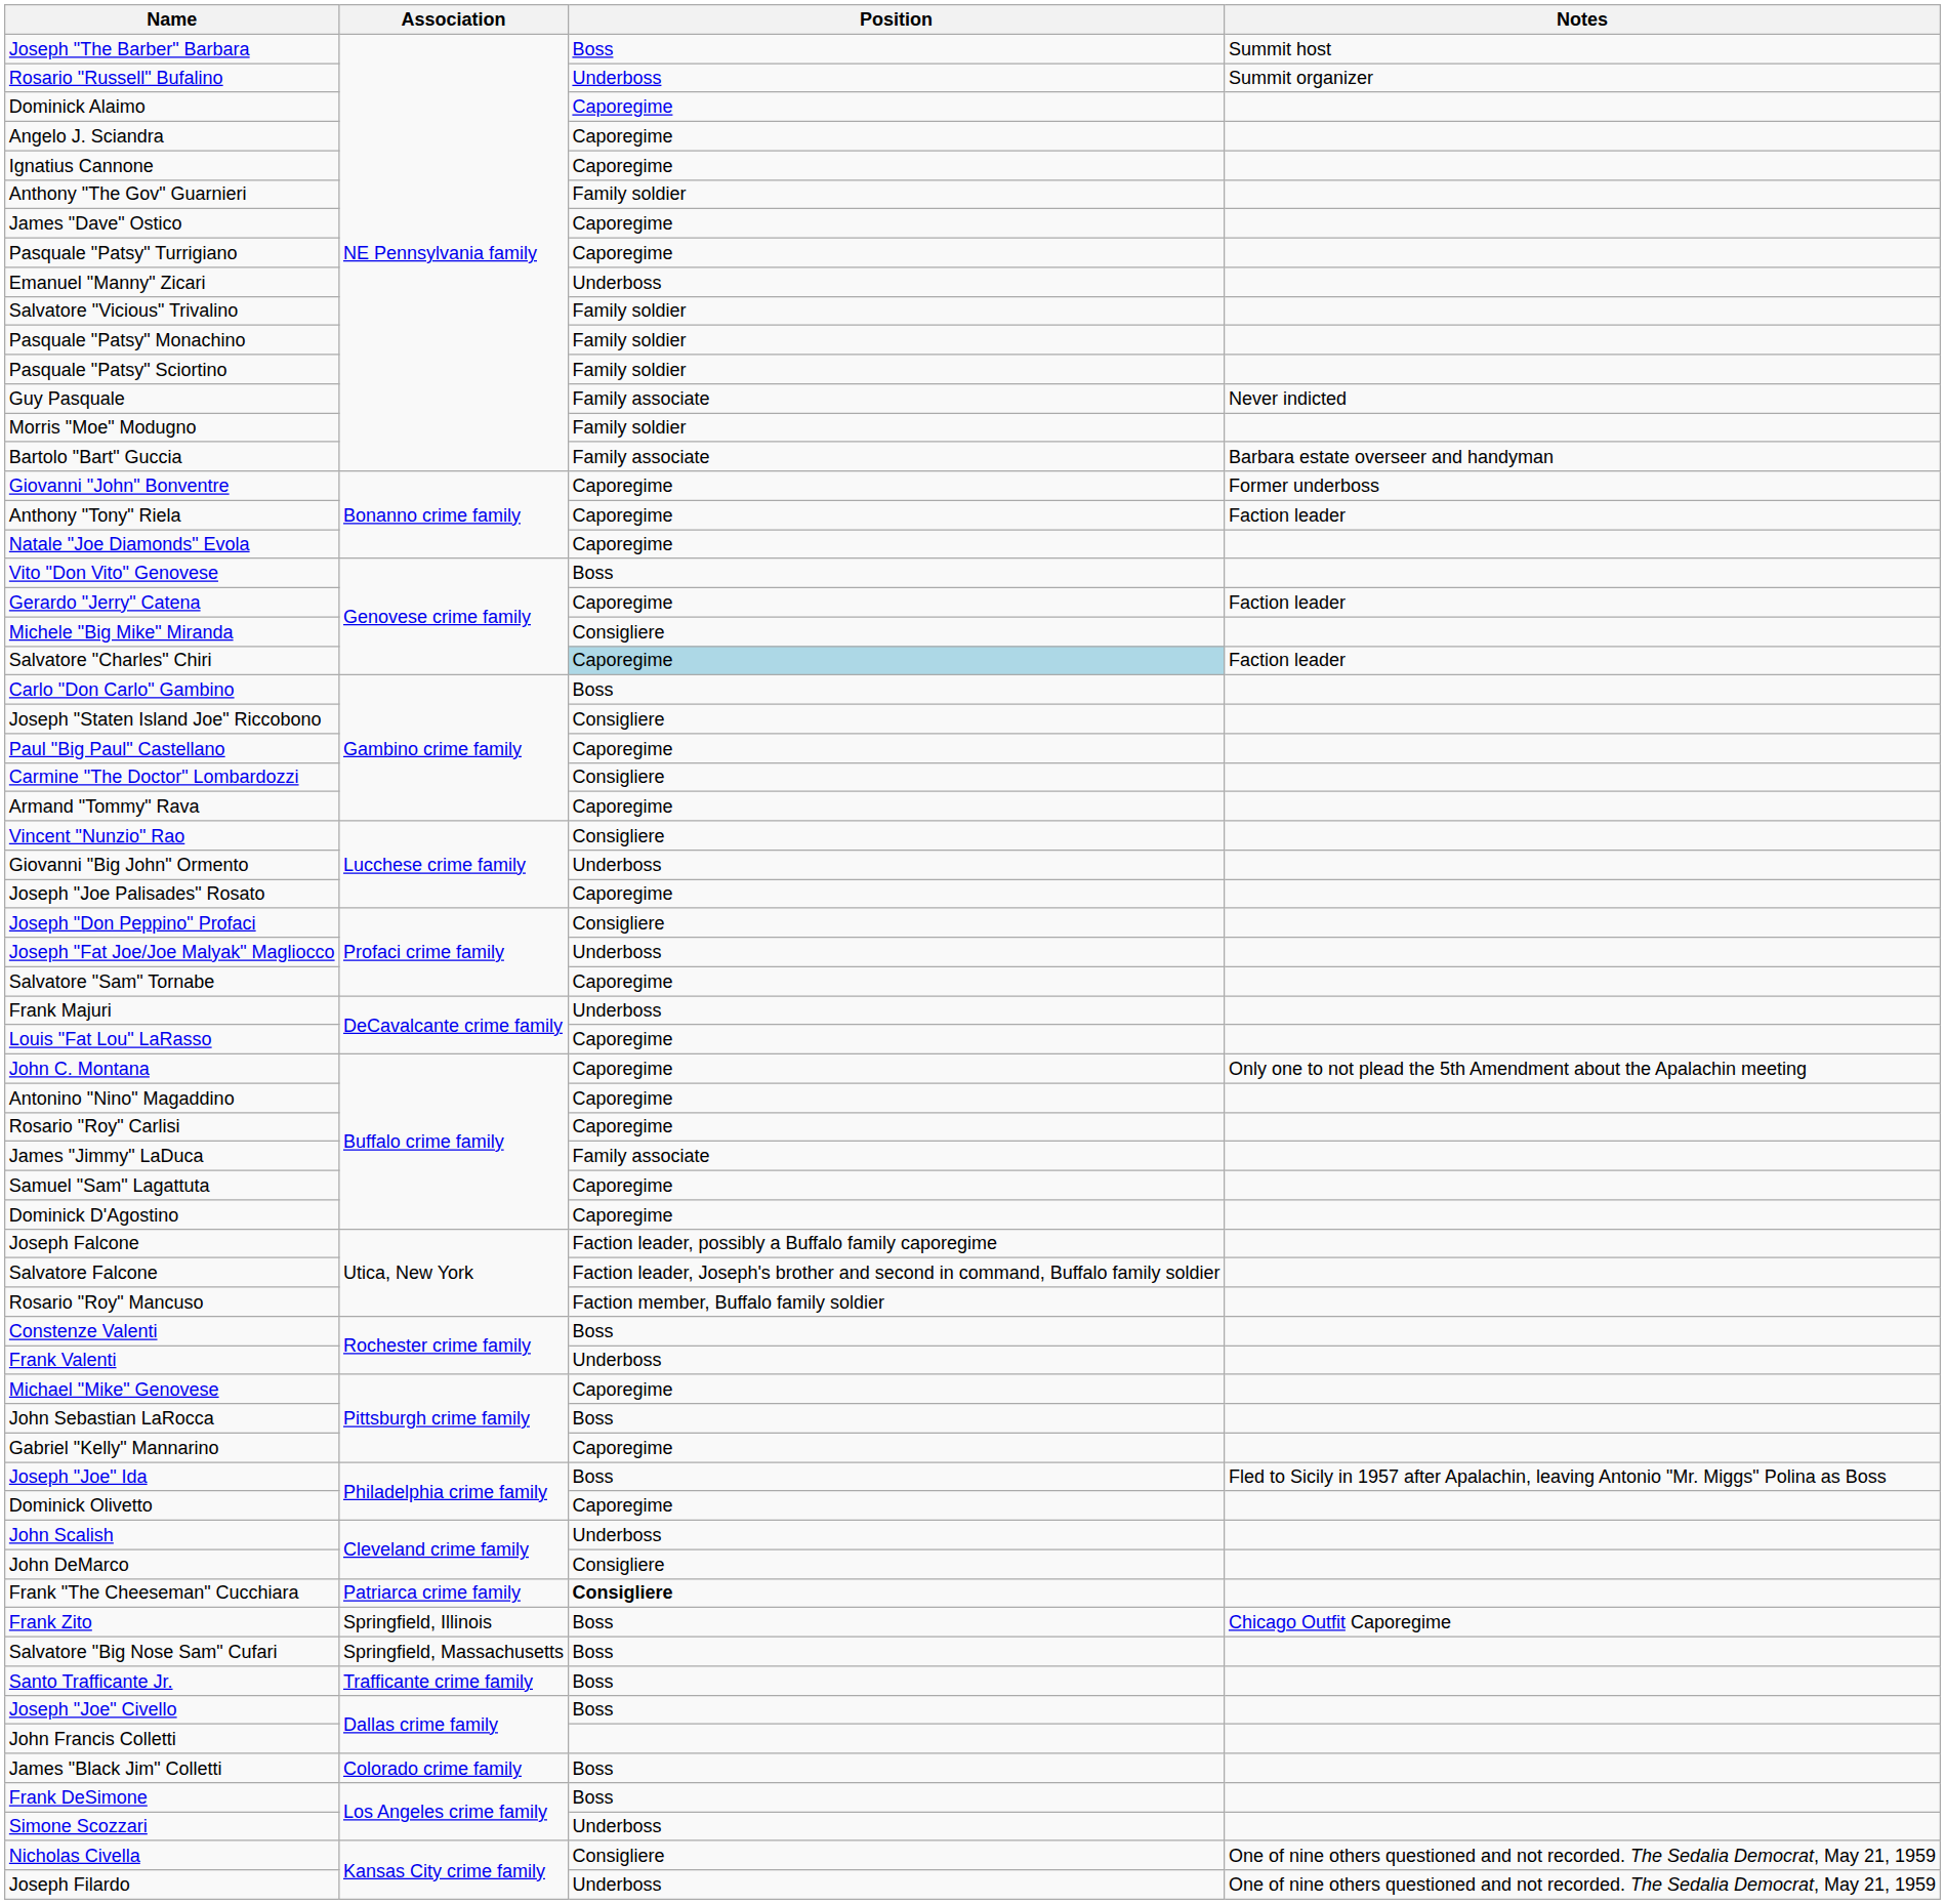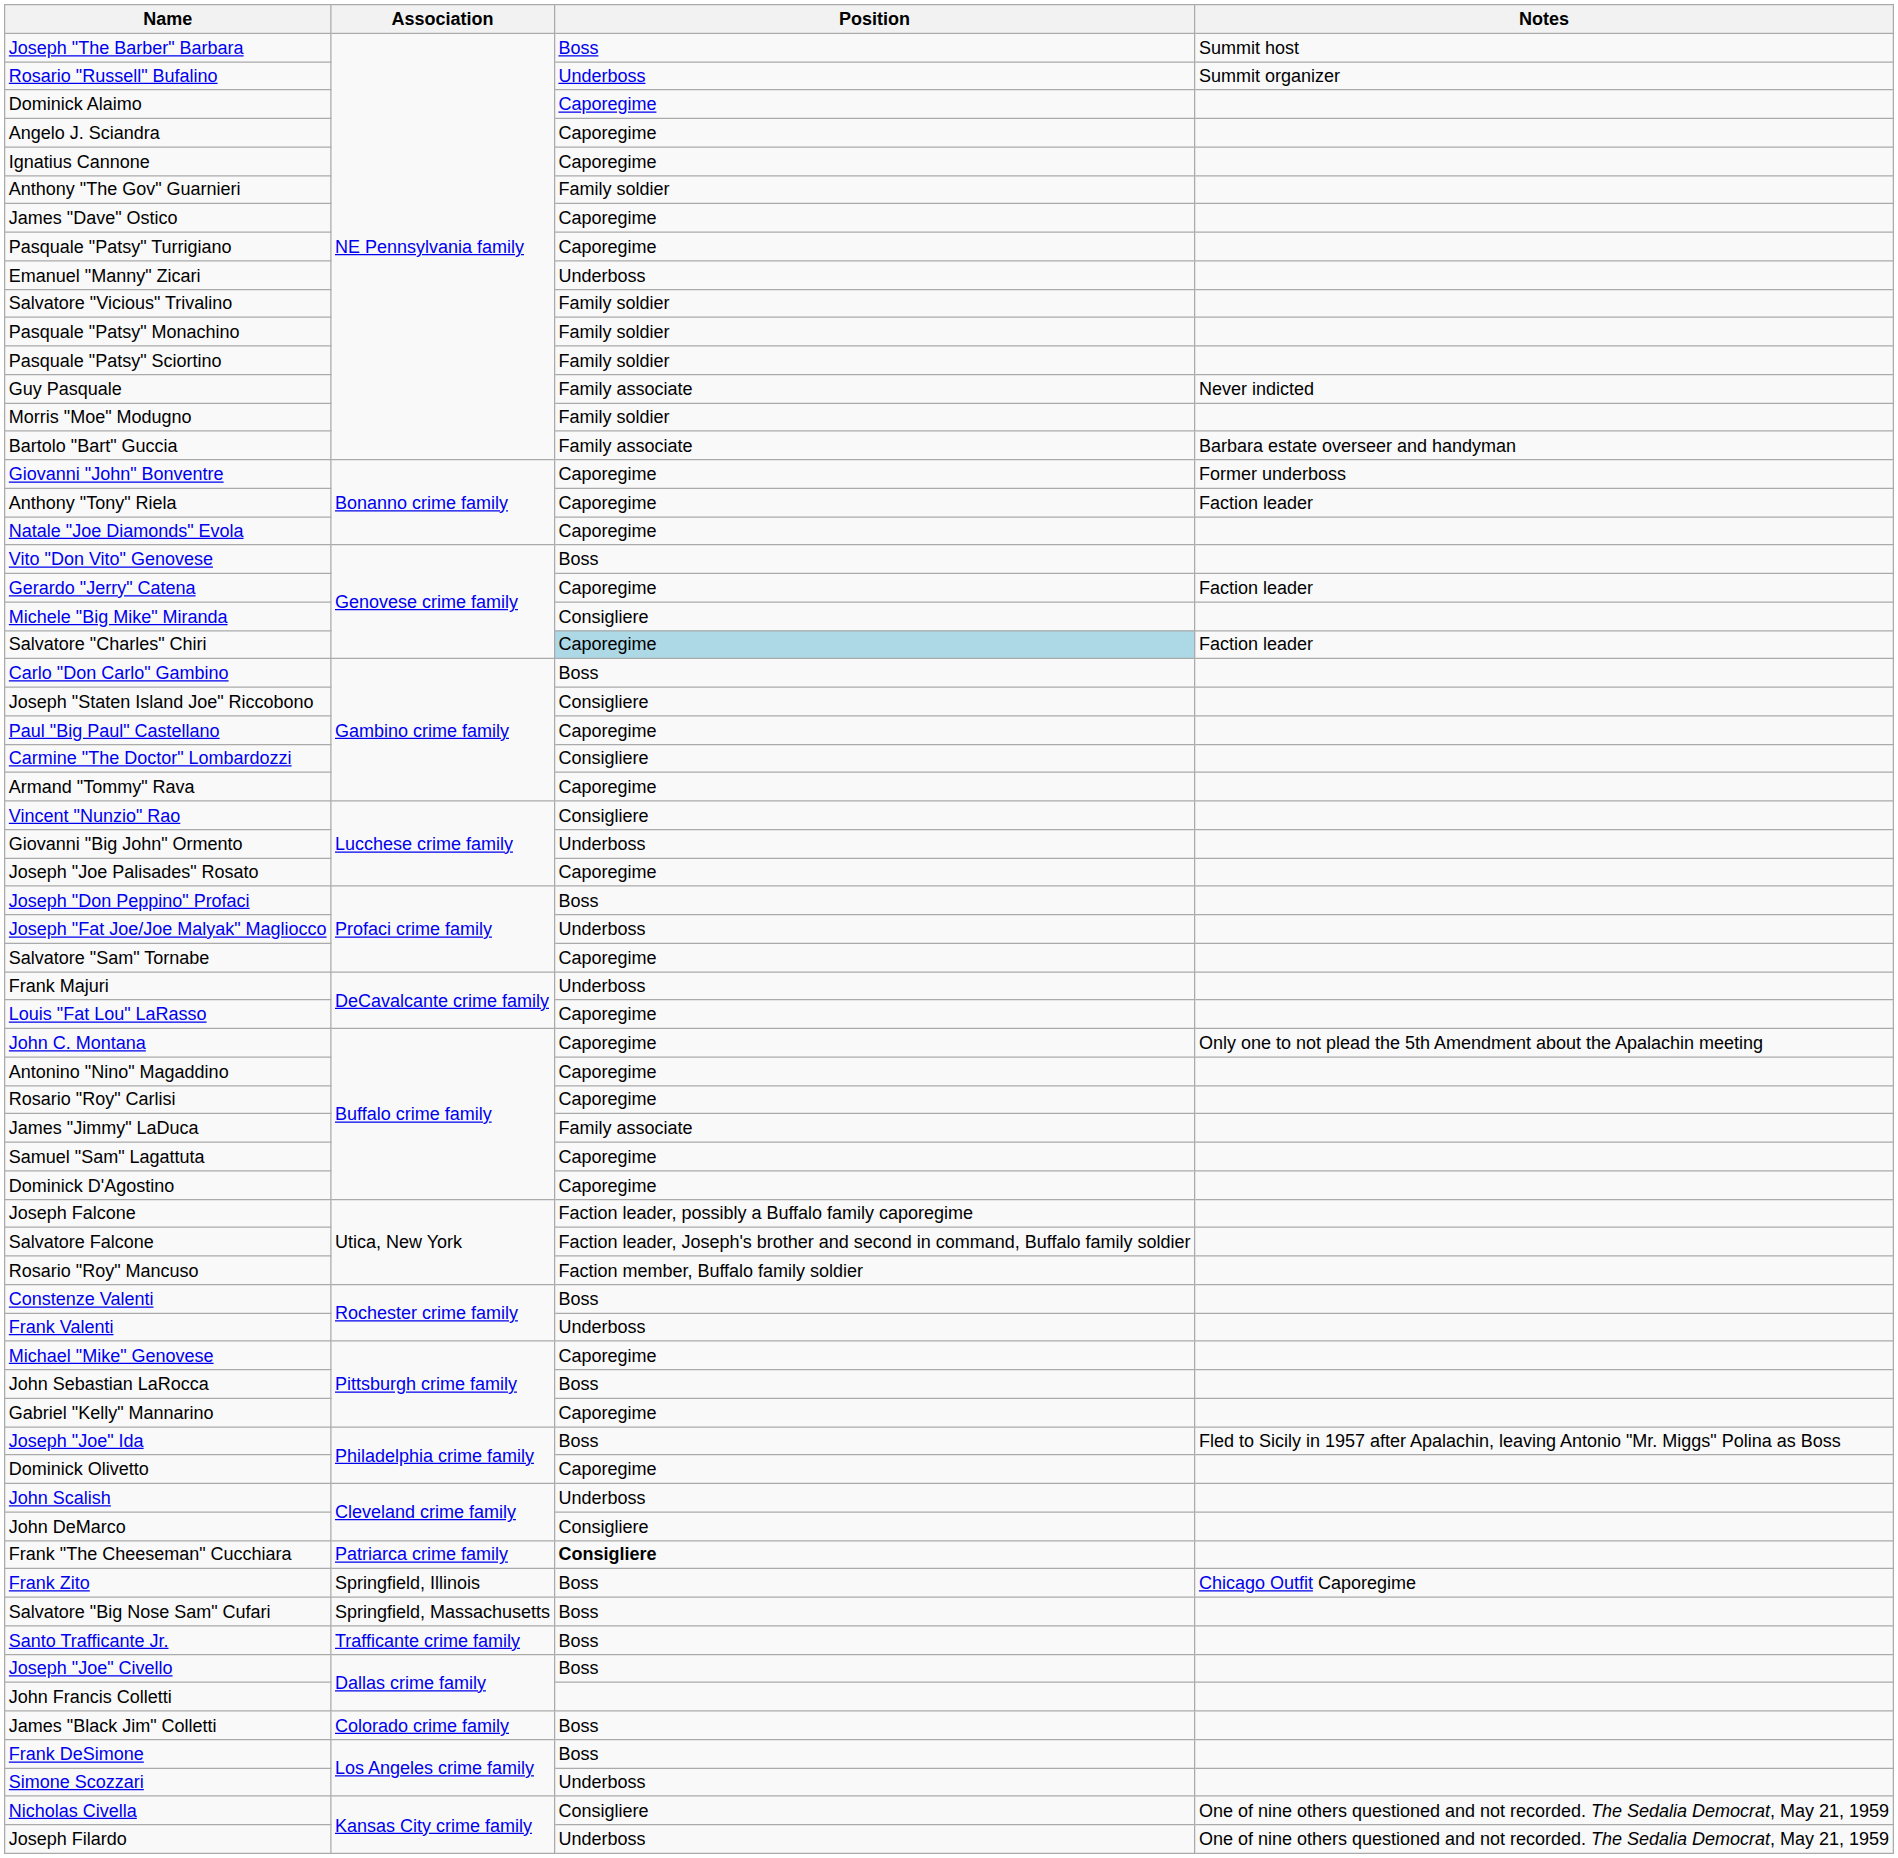Joseph "Don Peppino" Profaci | Position: Consigliere -> Boss
